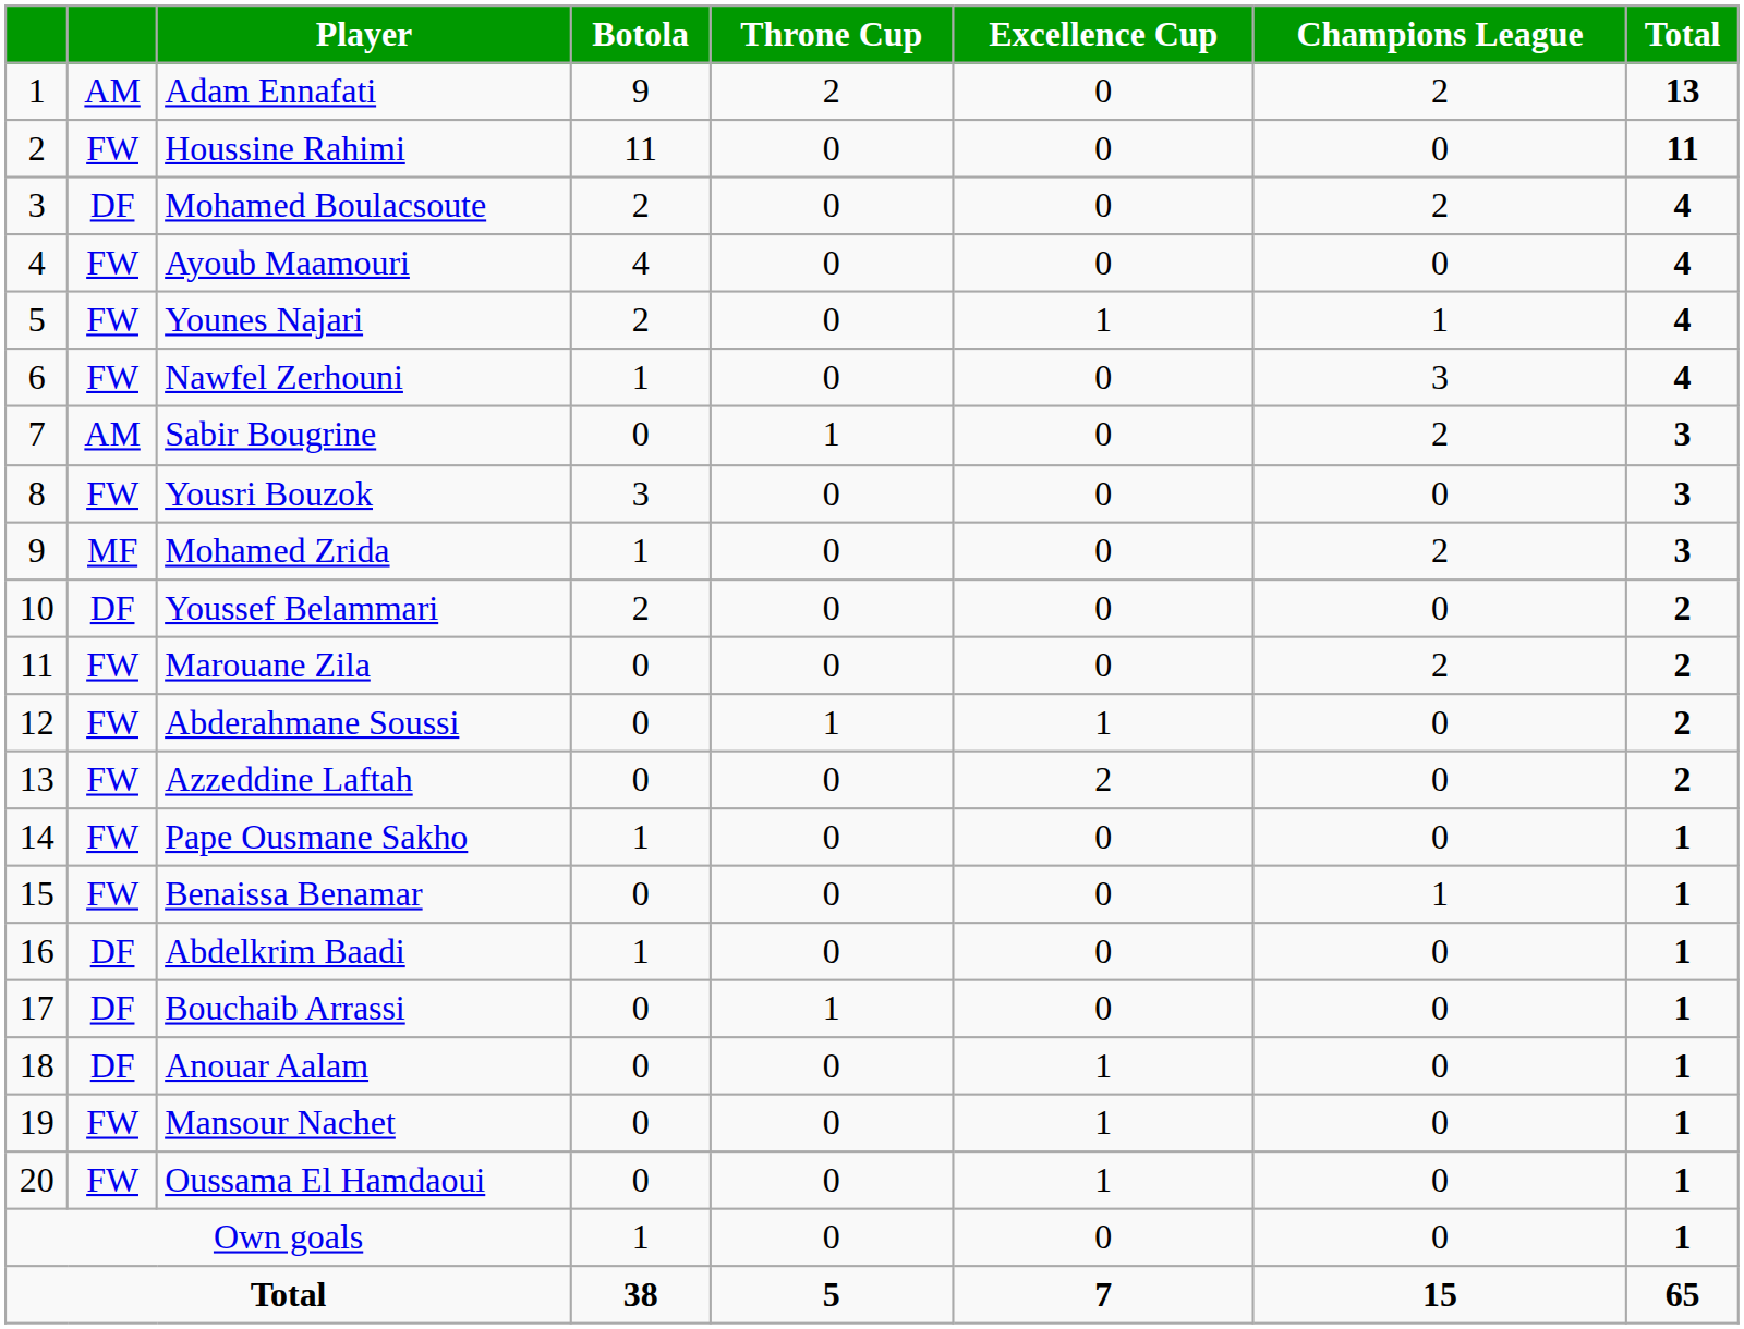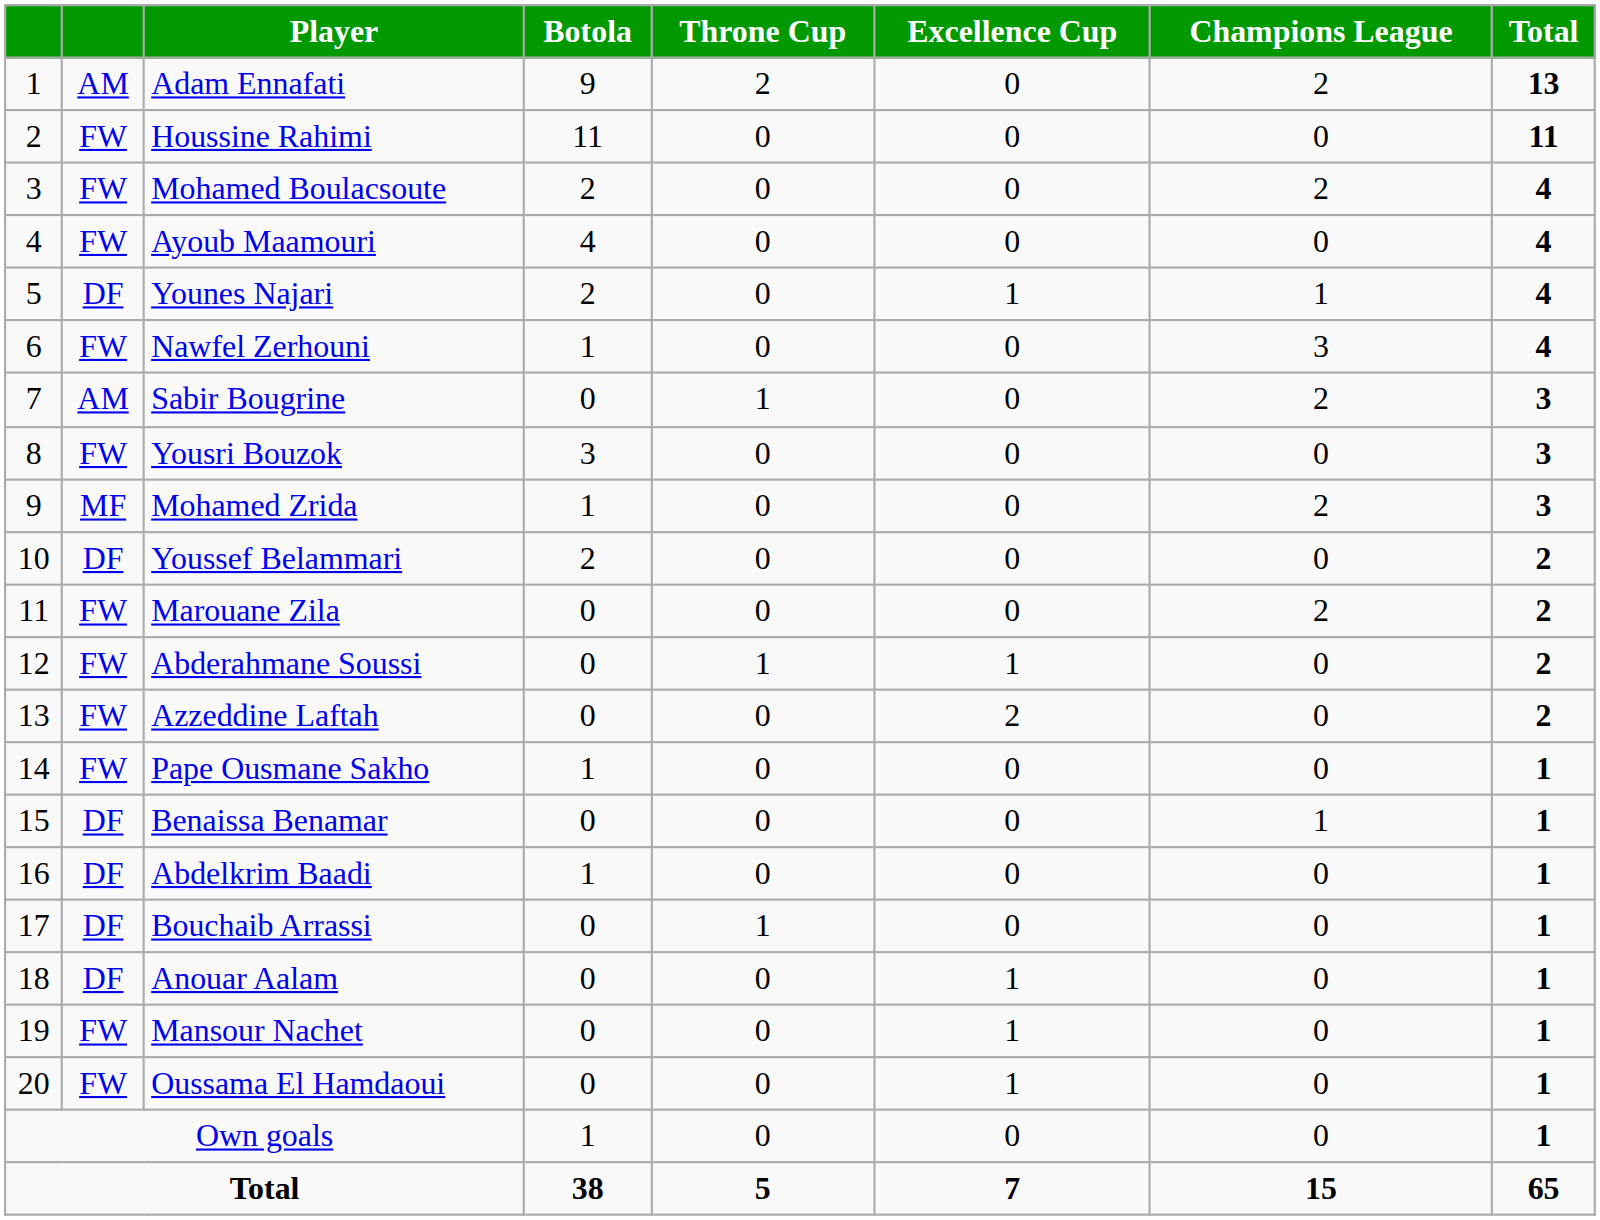Mohamed Boulacsoute | column 2: DF -> FW
Younes Najari | column 2: FW -> DF
Benaissa Benamar | column 2: FW -> DF
